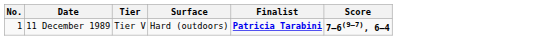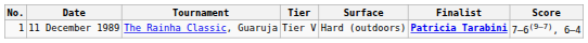+ column: Tournament | The Rainha Classic, Guaruja
11 December 1989 | Score: bold -> normal
